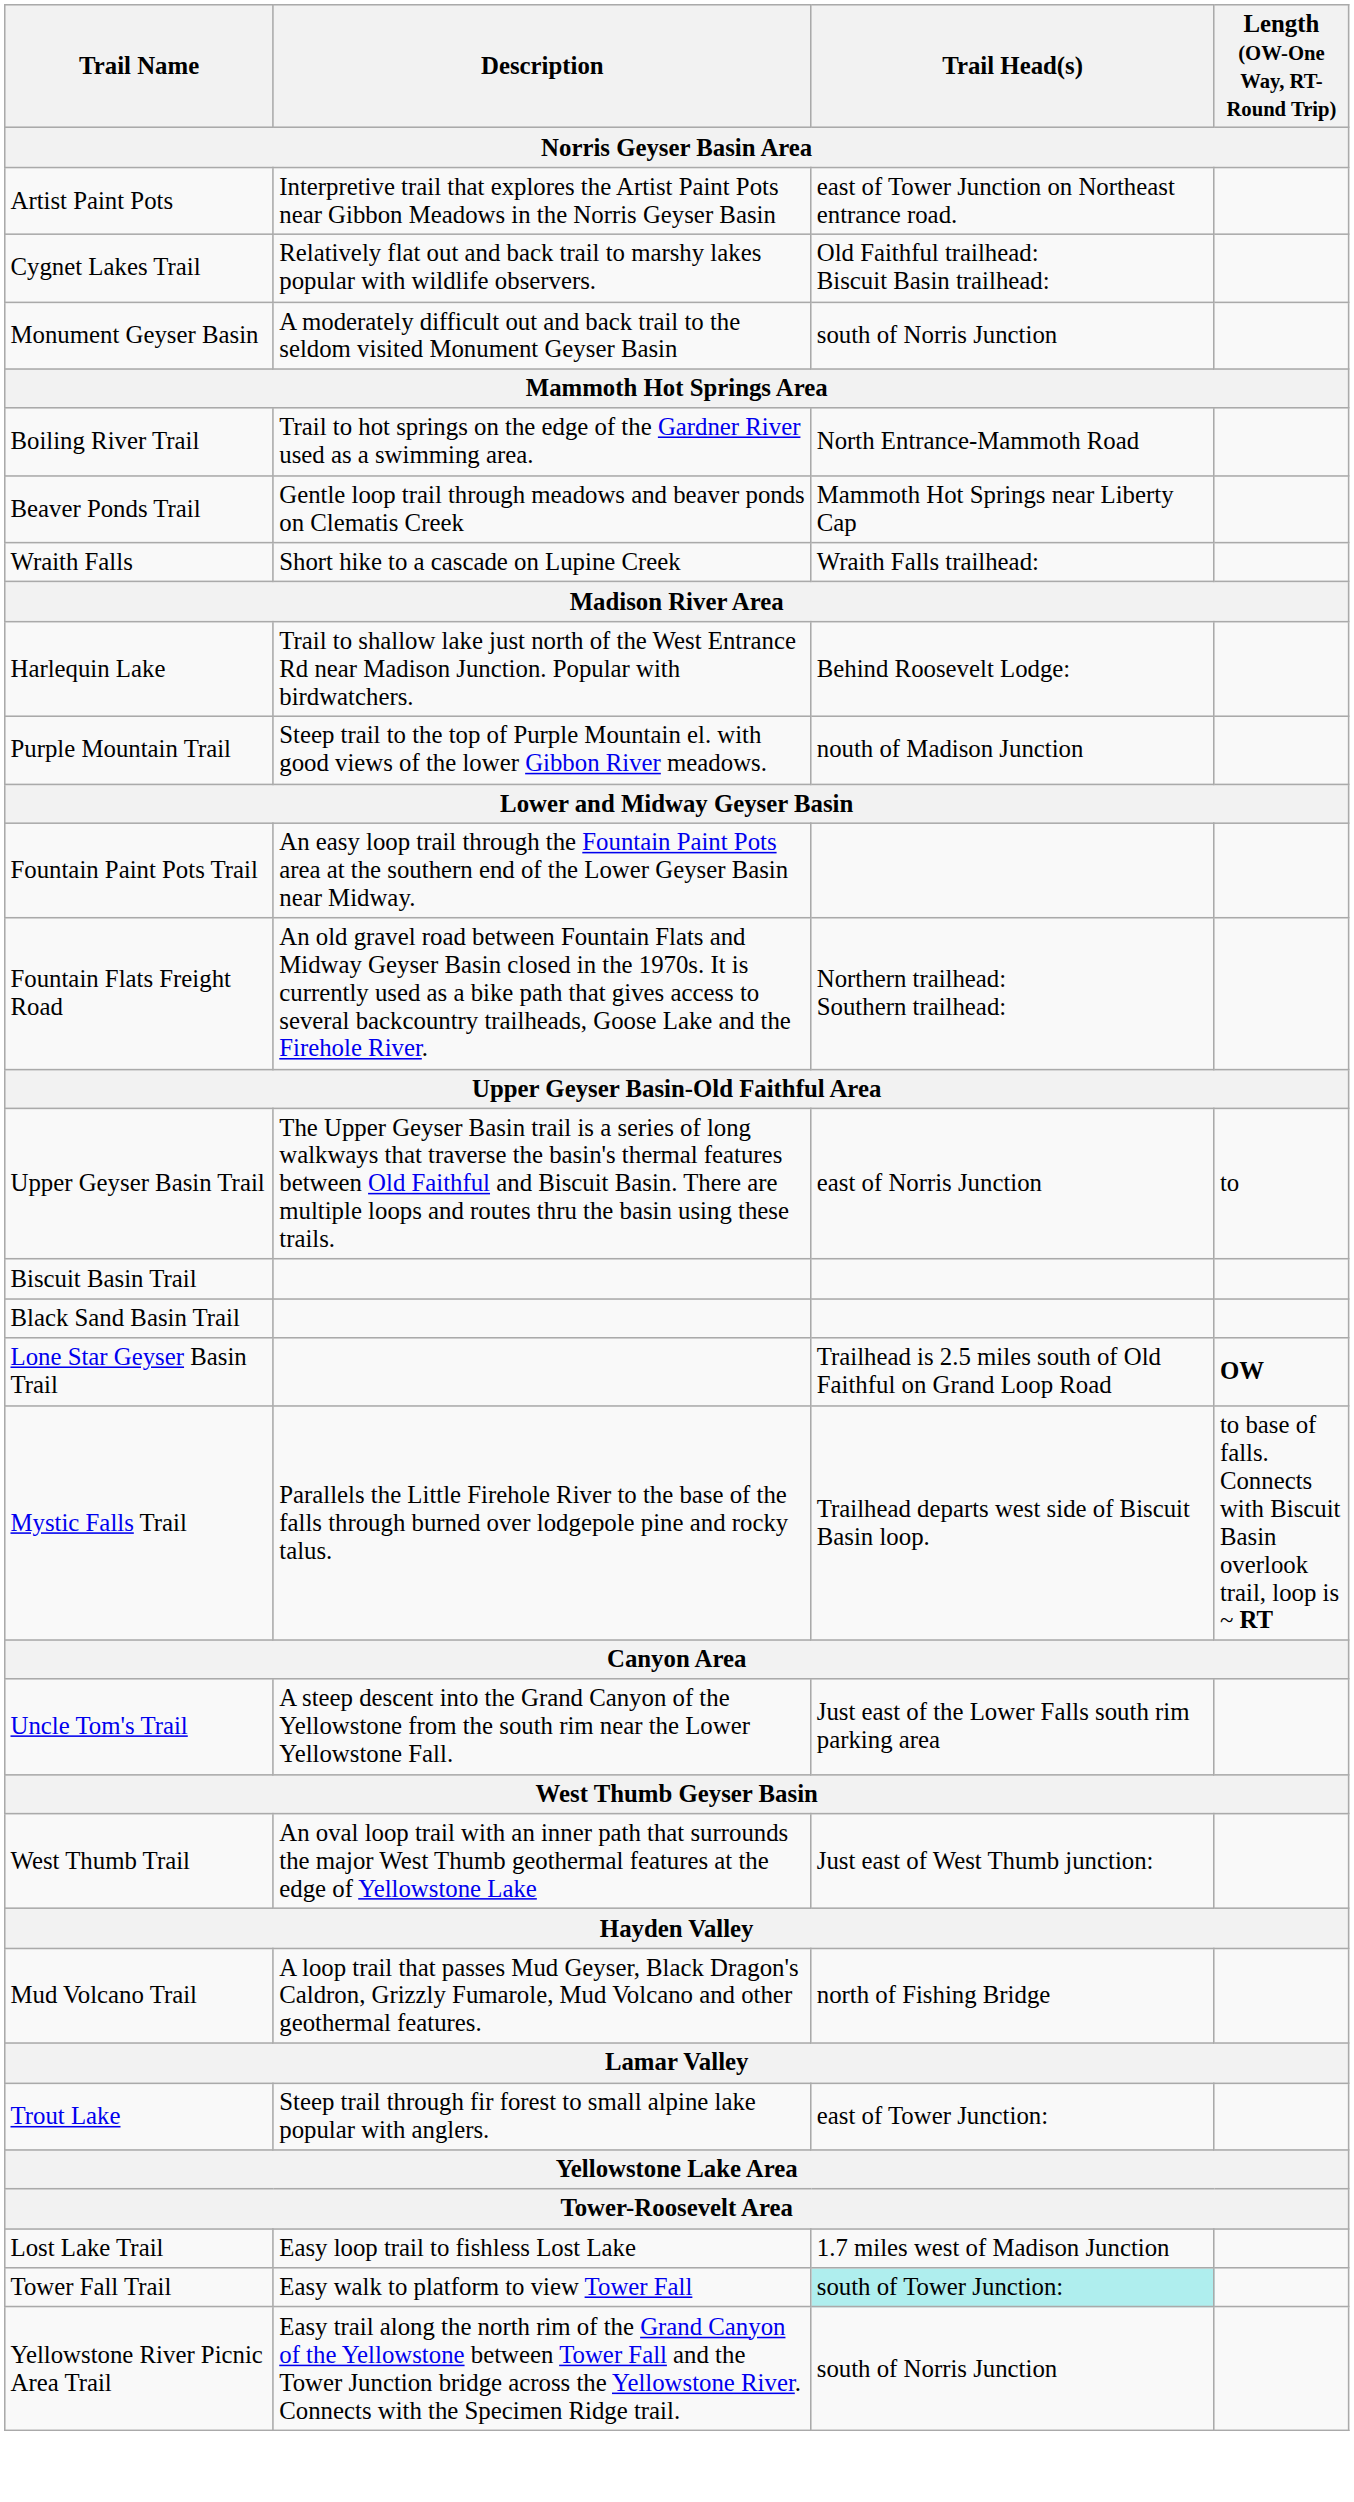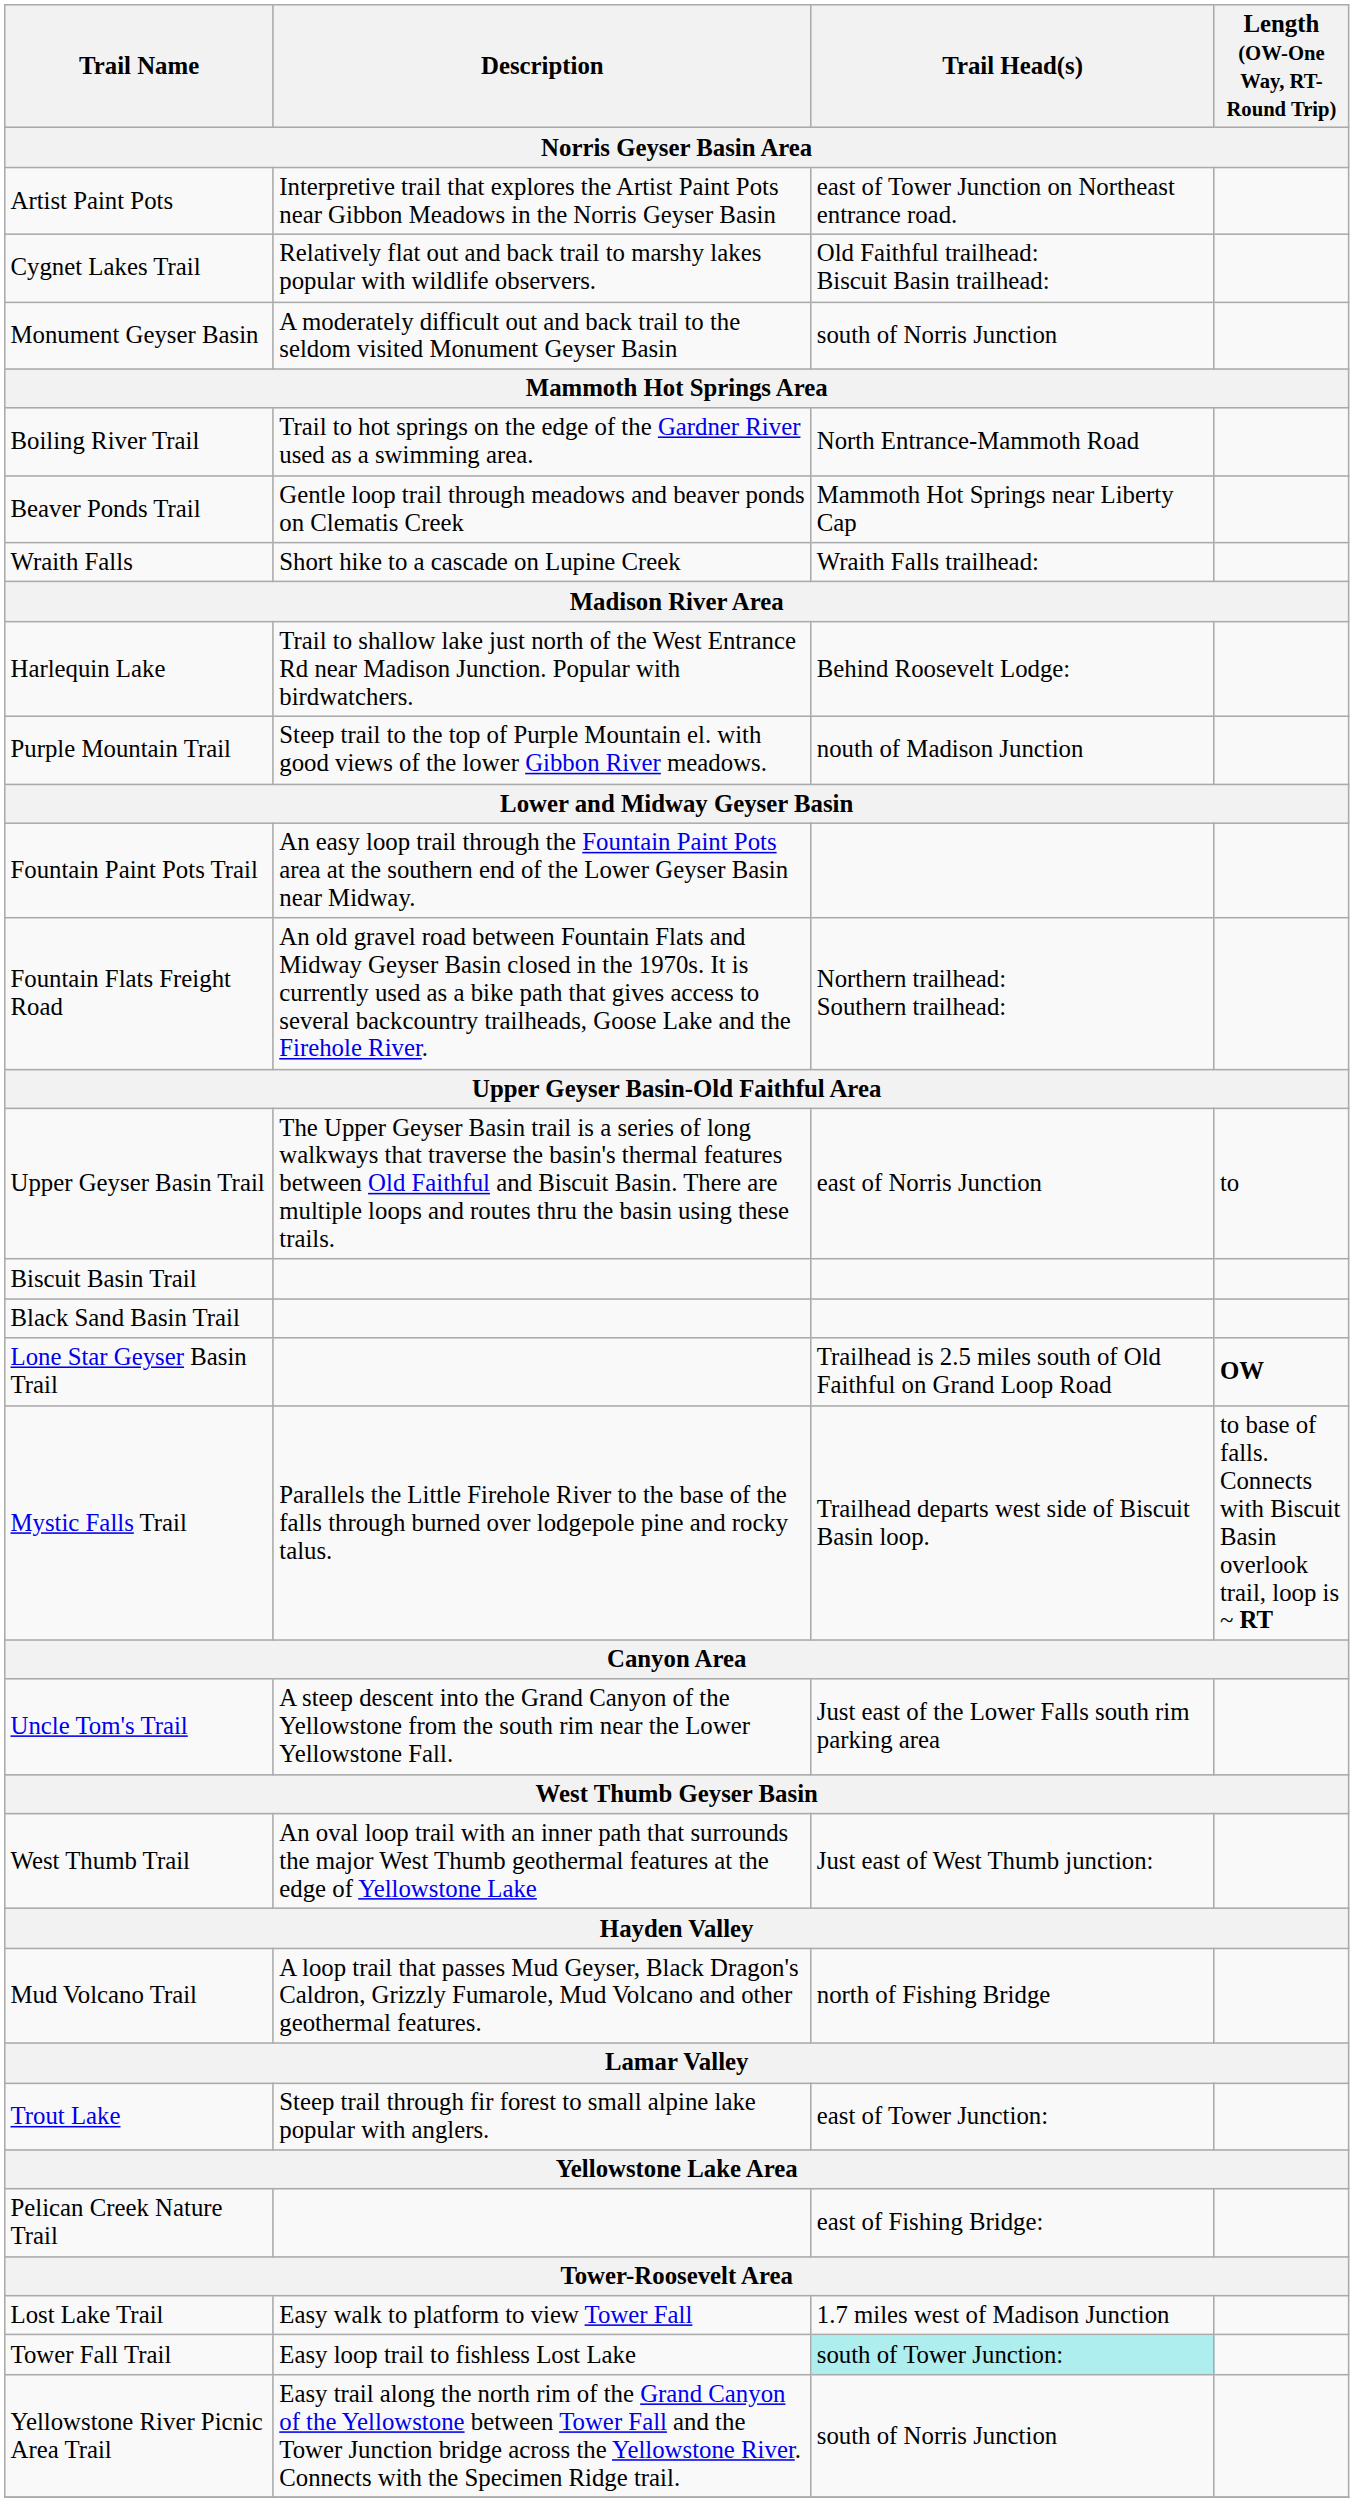+ row: Pelican Creek Nature Trail | east of Fishing Bridge:
Lost Lake Trail | Description: Easy loop trail to fishless Lost Lake -> Easy walk to platform to view Tower Fall
Tower Fall Trail | Description: Easy walk to platform to view Tower Fall -> Easy loop trail to fishless Lost Lake
